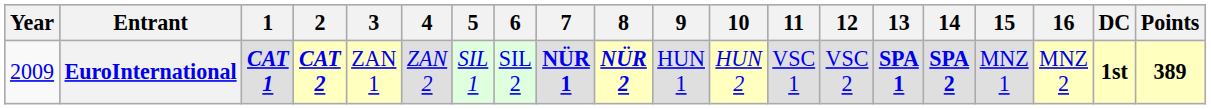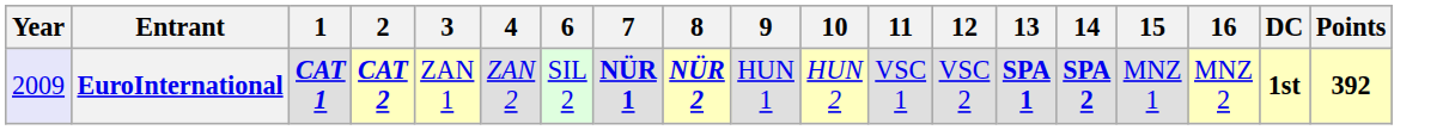- column: 5 | SIL 1
EuroInternational | Year: no background -> lavender background
EuroInternational | Points: 389 -> 392
